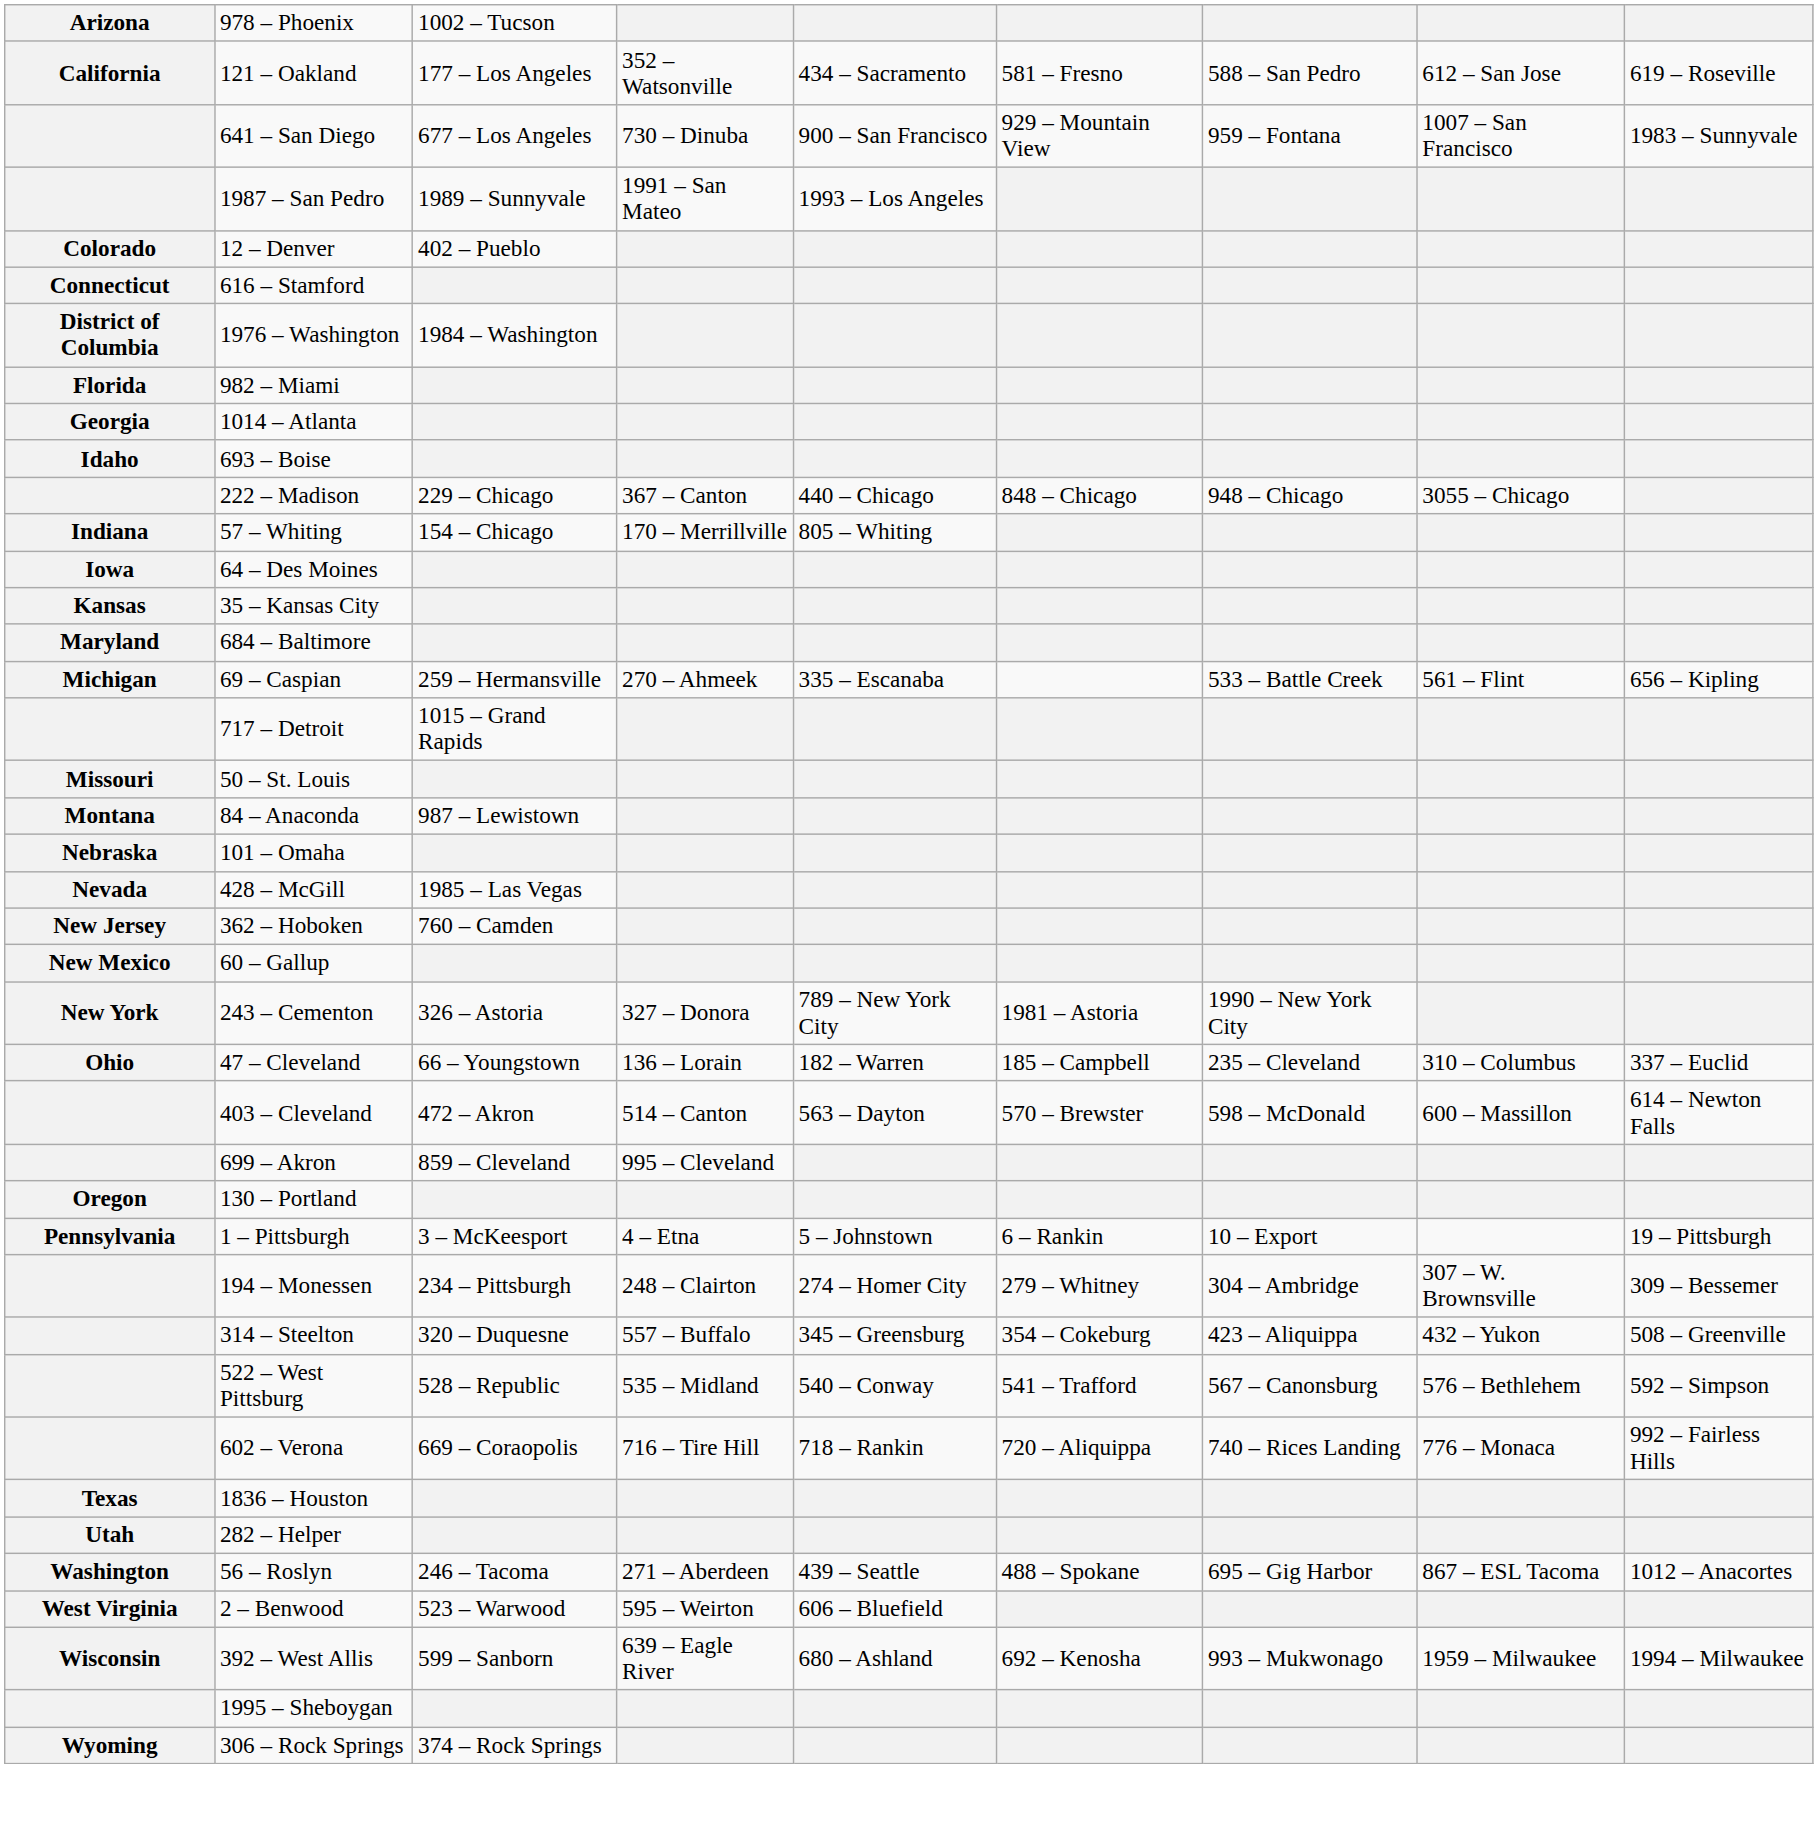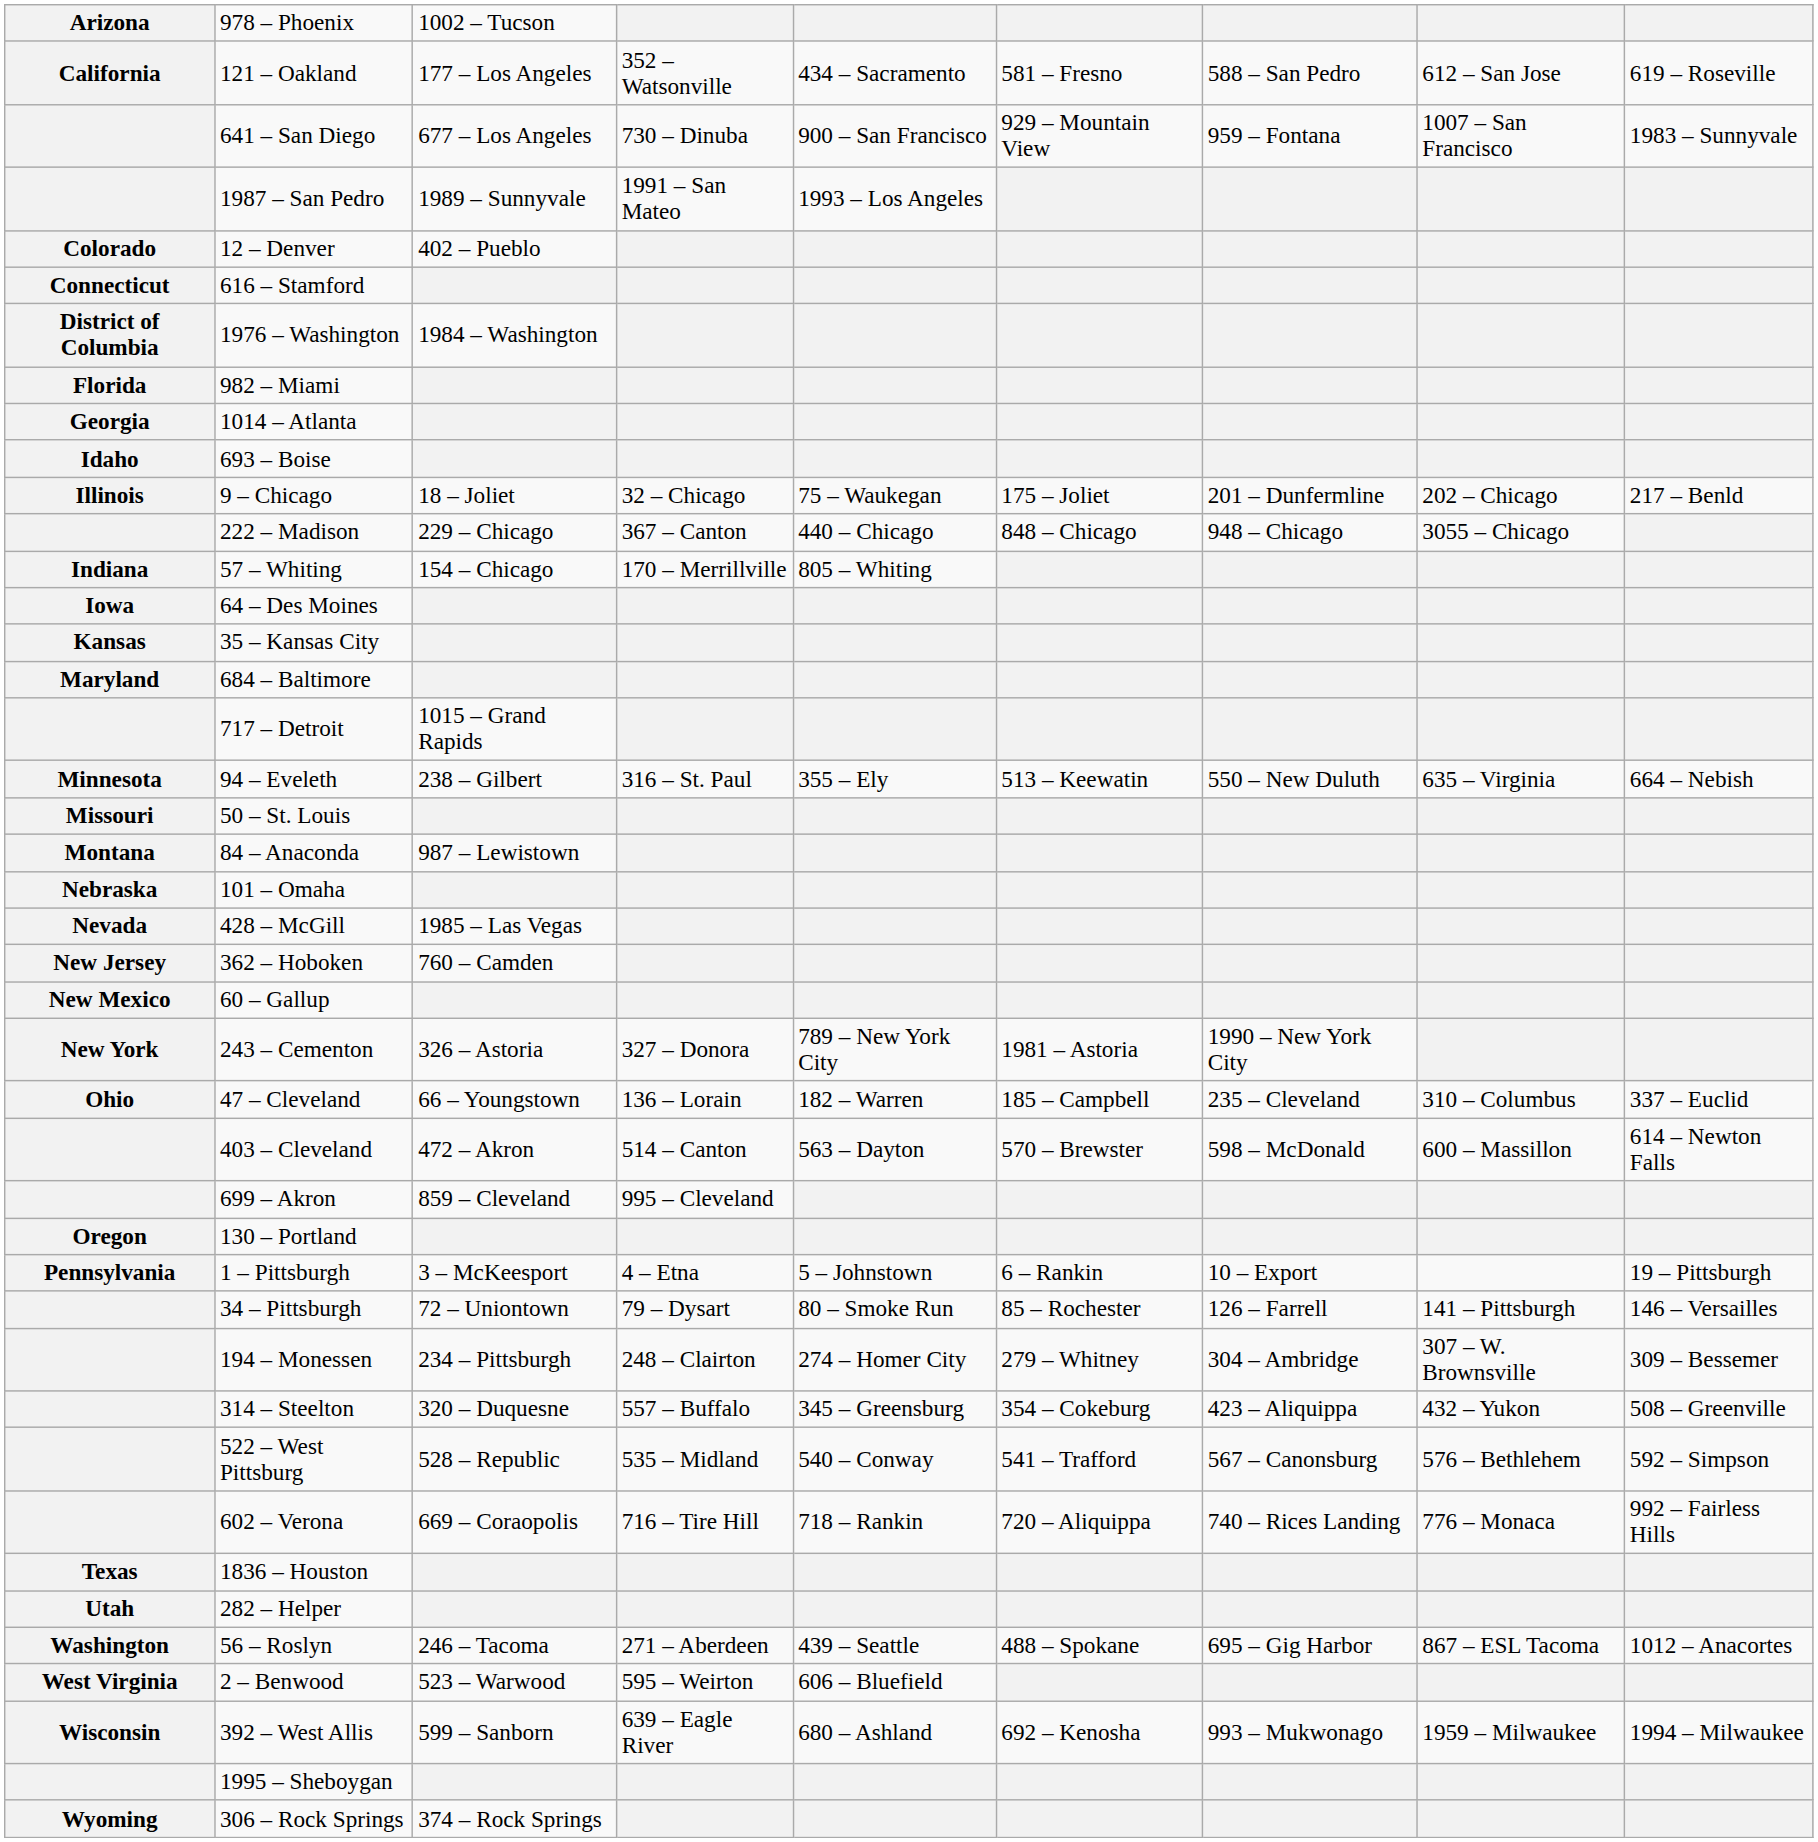+ row: Illinois | 9 – Chicago | 18 – Joliet | 32 – Chicago | 75 – Waukegan | 175 – Joliet | 201 – Dunfermline | 202 – Chicago | 217 – Benld
- row: Michigan | 69 – Caspian | 259 – Hermansville | 270 – Ahmeek | 335 – Escanaba | 533 – Battle Creek | 561 – Flint | 656 – Kipling
+ row: Minnesota | 94 – Eveleth | 238 – Gilbert | 316 – St. Paul | 355 – Ely | 513 – Keewatin | 550 – New Duluth | 635 – Virginia | 664 – Nebish
+ row: 34 – Pittsburgh | 72 – Uniontown | 79 – Dysart | 80 – Smoke Run | 85 – Rochester | 126 – Farrell | 141 – Pittsburgh | 146 – Versailles
